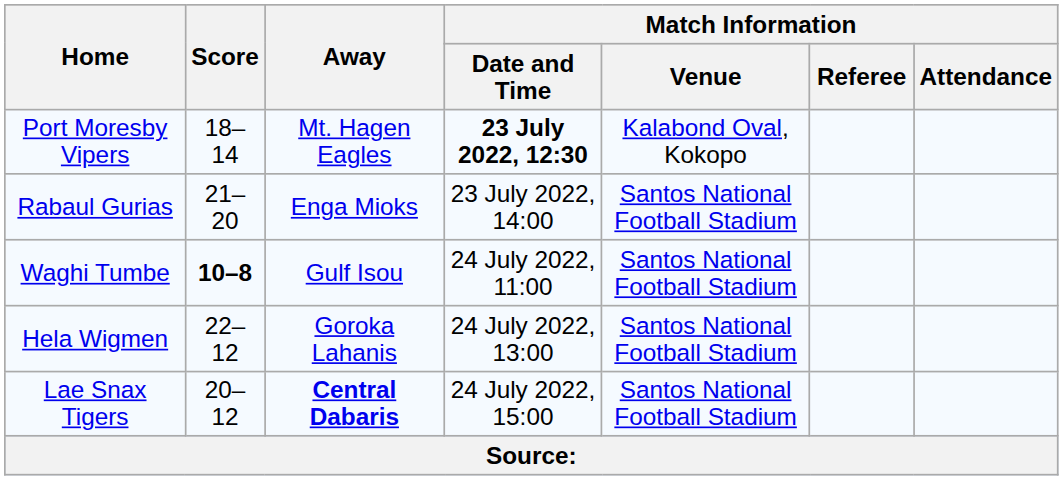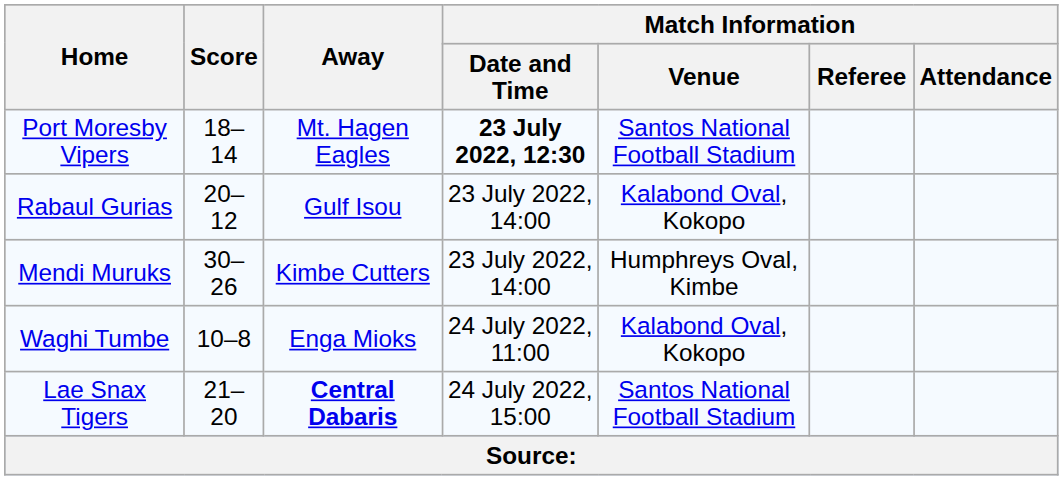Port Moresby Vipers | Match Information / Venue: Kalabond Oval, Kokopo -> Santos National Football Stadium
Rabaul Gurias | Score: 21–20 -> 20–12
Rabaul Gurias | Away: Enga Mioks -> Gulf Isou
Rabaul Gurias | Match Information / Venue: Santos National Football Stadium -> Kalabond Oval, Kokopo
+ row: Mendi Muruks | 30–26 | Kimbe Cutters | 23 July 2022, 14:00 | Humphreys Oval, Kimbe
Waghi Tumbe | Score: bold -> normal
Waghi Tumbe | Away: Gulf Isou -> Enga Mioks
Waghi Tumbe | Match Information / Venue: Santos National Football Stadium -> Kalabond Oval, Kokopo
- row: Hela Wigmen | 22–12 | Goroka Lahanis | 24 July 2022, 13:00 | Santos National Football Stadium
Lae Snax Tigers | Score: 20–12 -> 21–20
